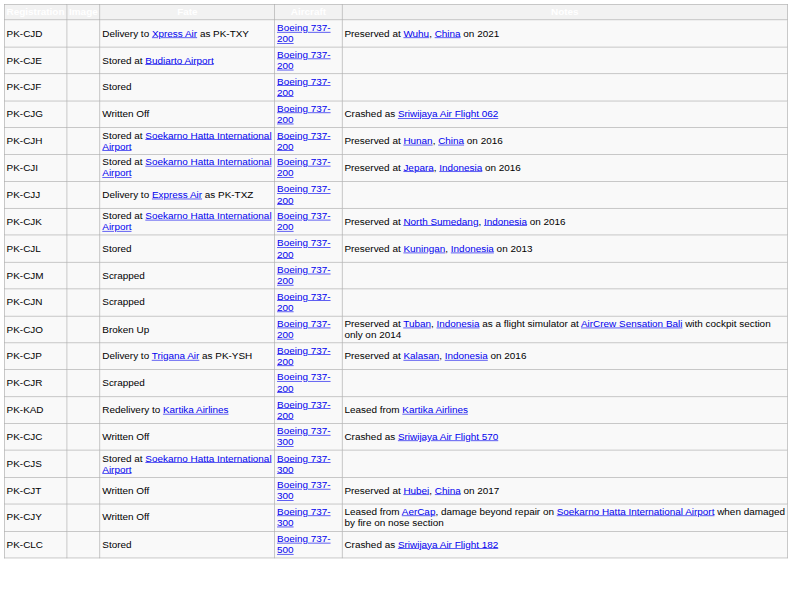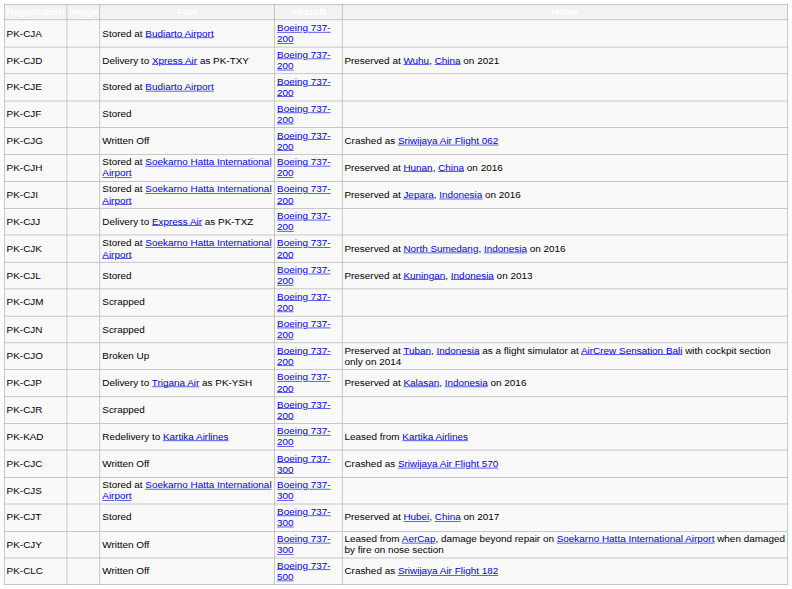+ row: PK-CJA | Stored at Budiarto Airport | Boeing 737-200
PK-CJT | Fate: Written Off -> Stored
PK-CLC | Fate: Stored -> Written Off
